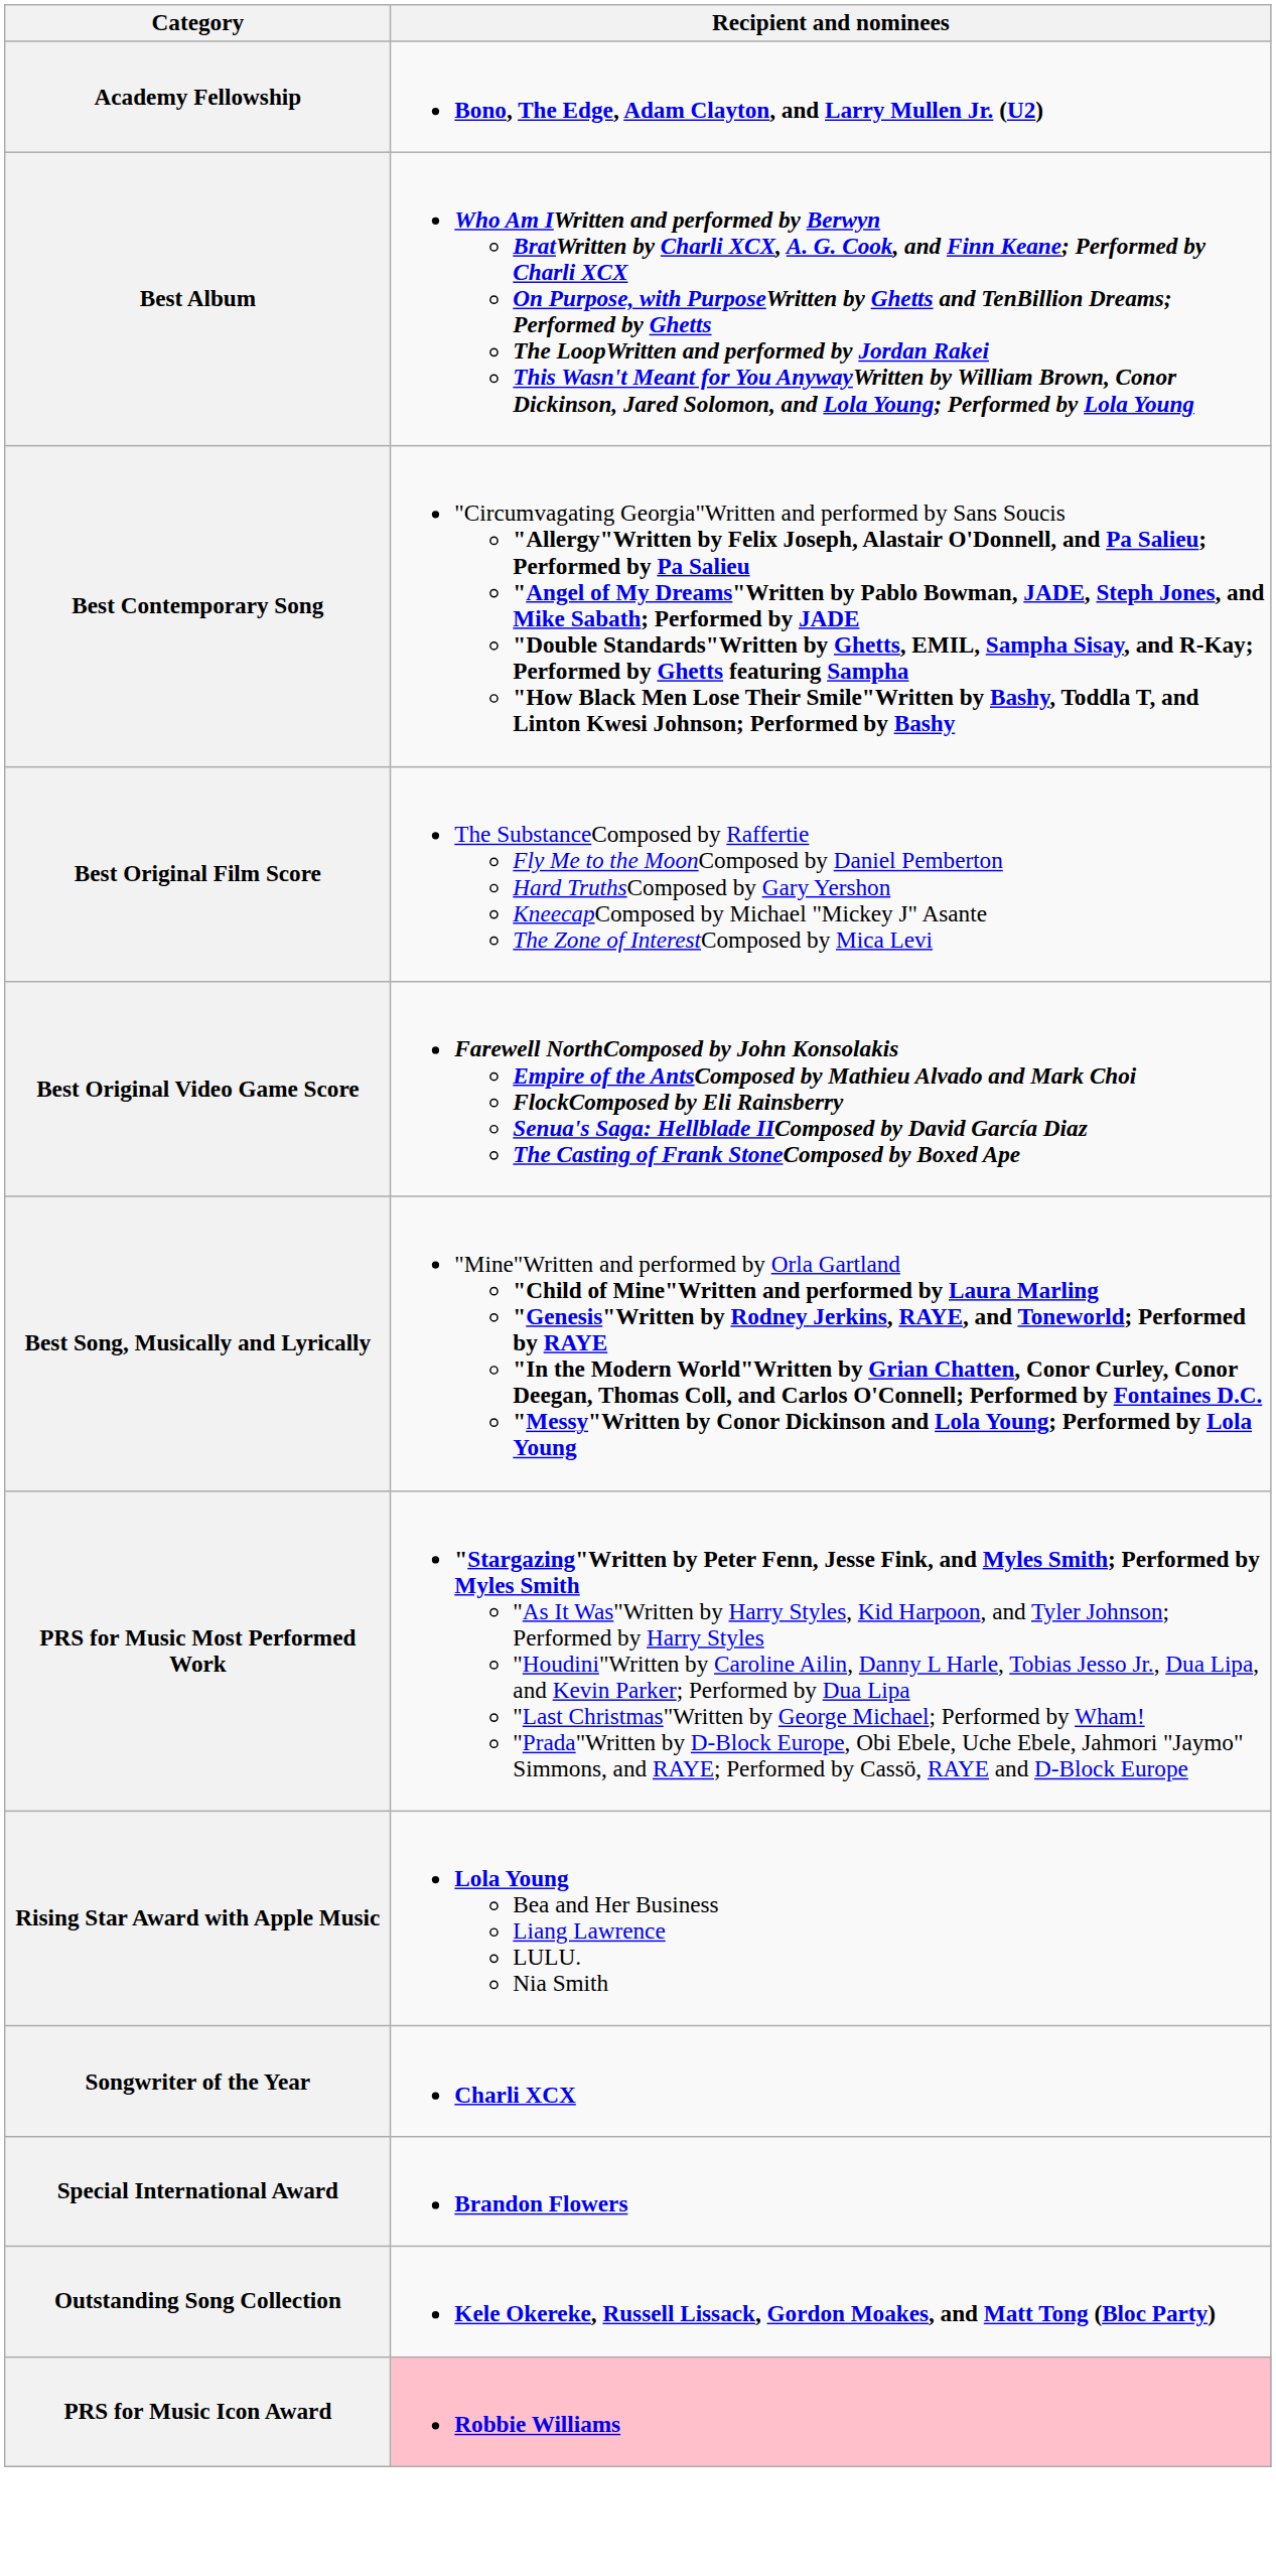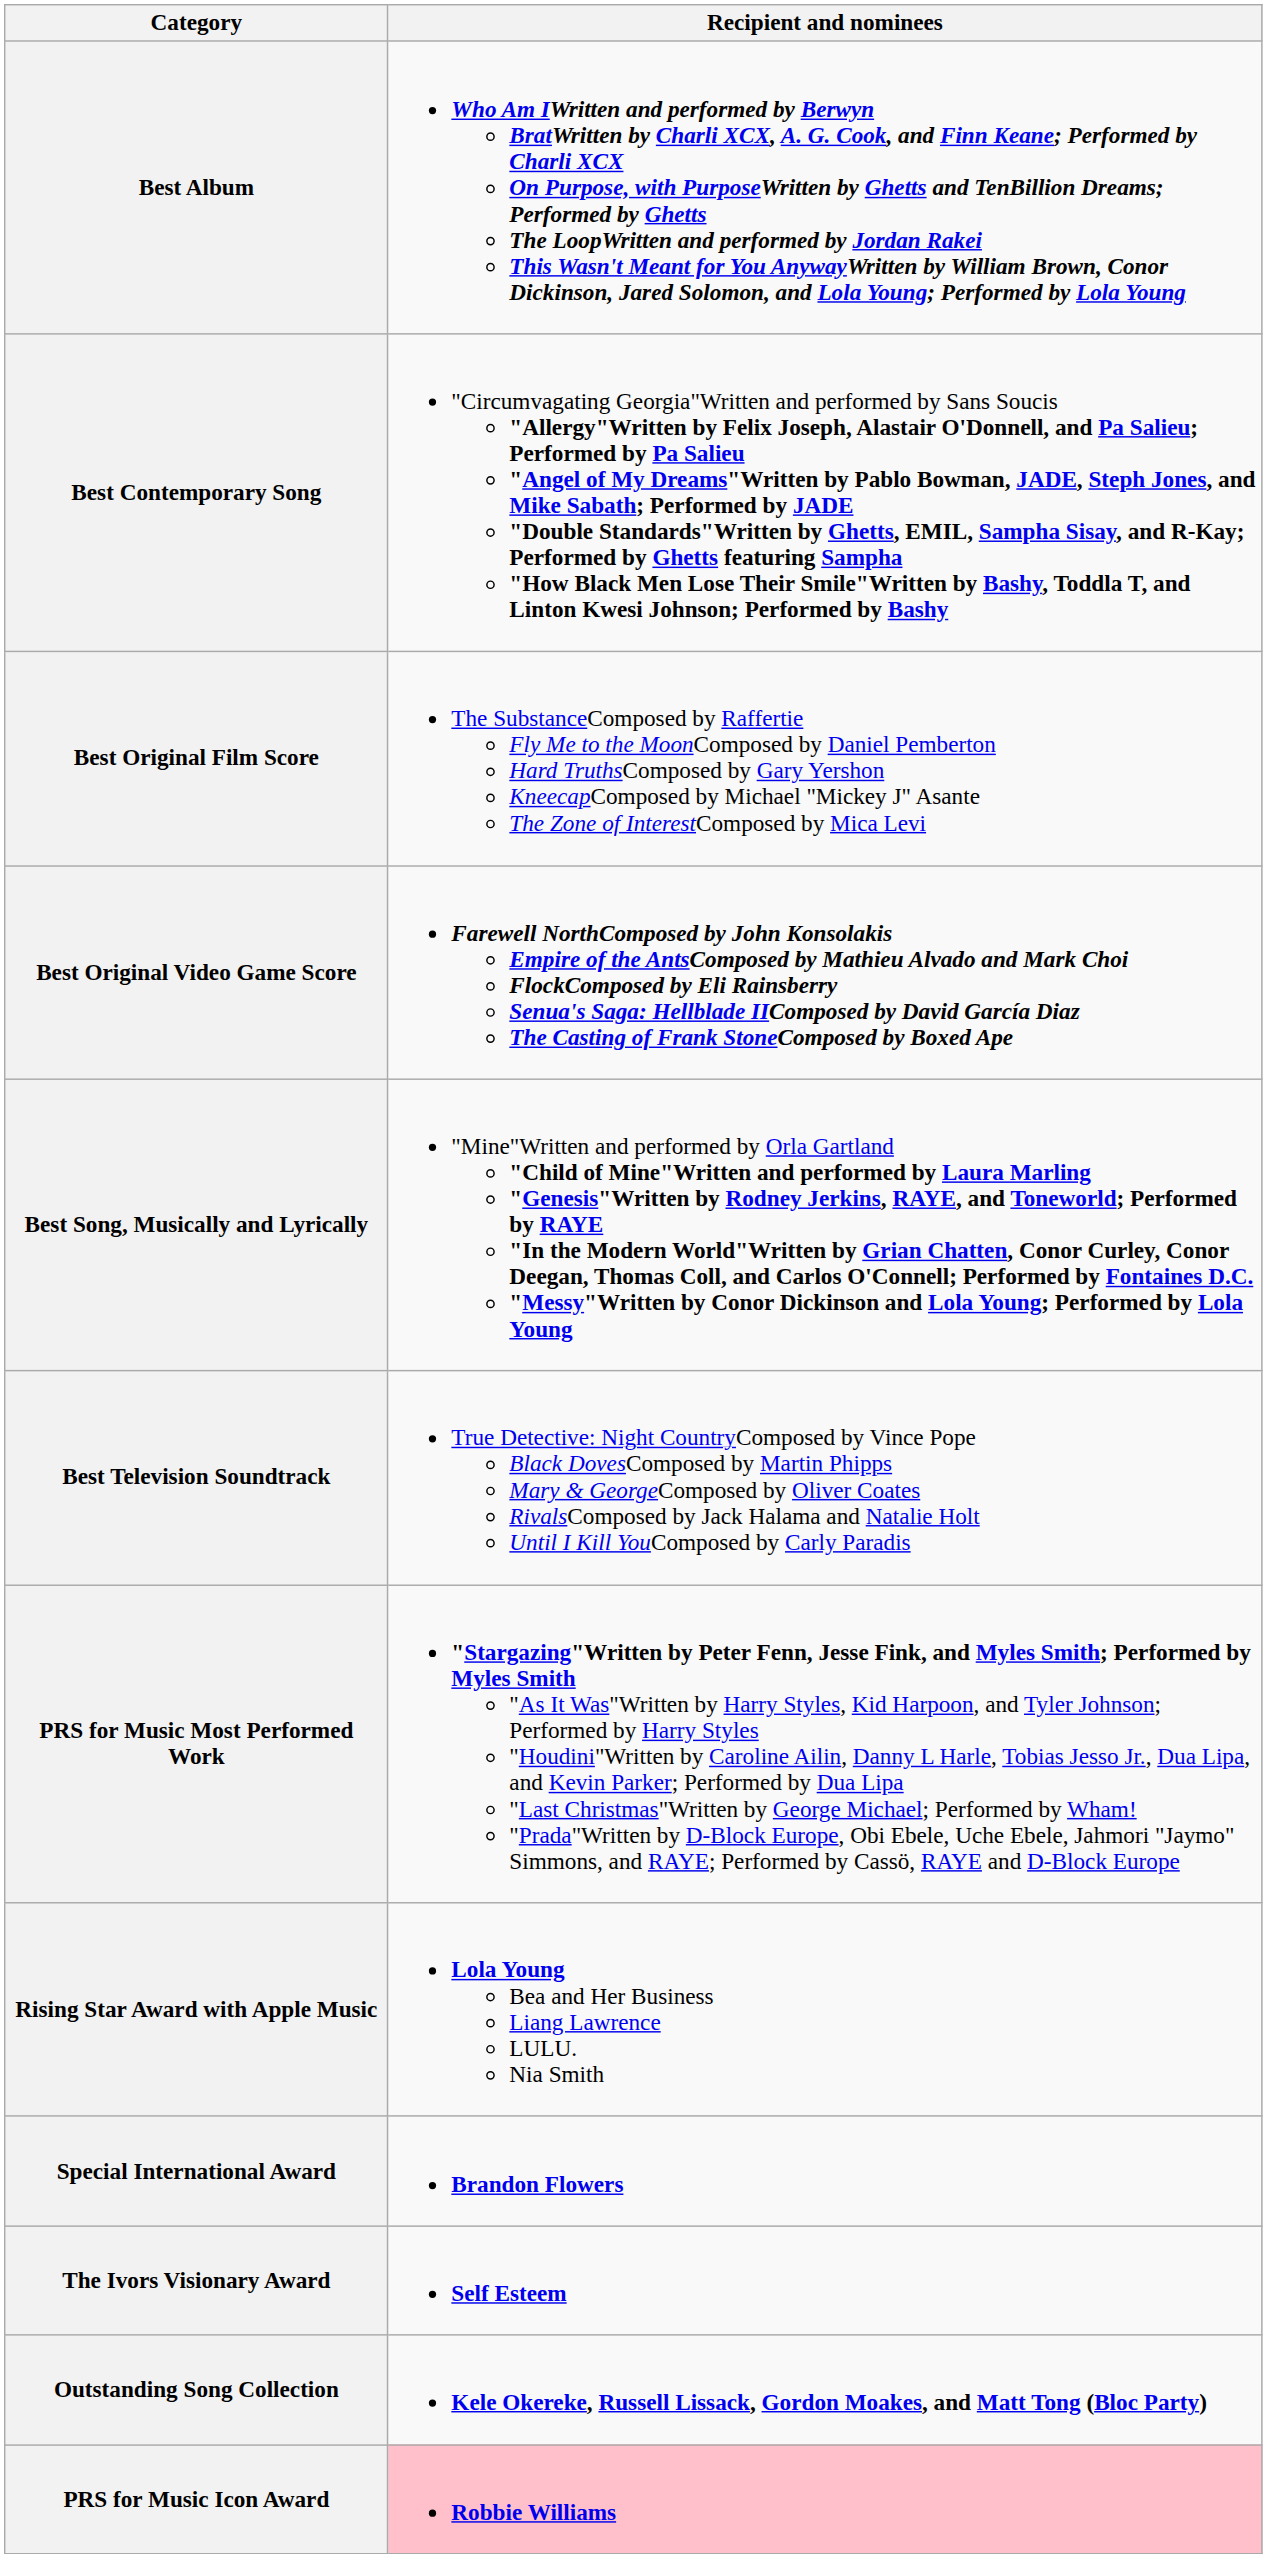- row: Academy Fellowship | Bono, The Edge, Adam Clayton, and Larry Mullen Jr. (U2)
+ row: Best Television Soundtrack | True Detective: Night CountryComposed by Vince Pope Black DovesComposed by Martin Phipps Mary & GeorgeComposed by Oliver Coates RivalsComposed by Jack Halama and Natalie Holt Until I Kill YouComposed by Carly Paradis
- row: Songwriter of the Year | Charli XCX
+ row: The Ivors Visionary Award | Self Esteem
